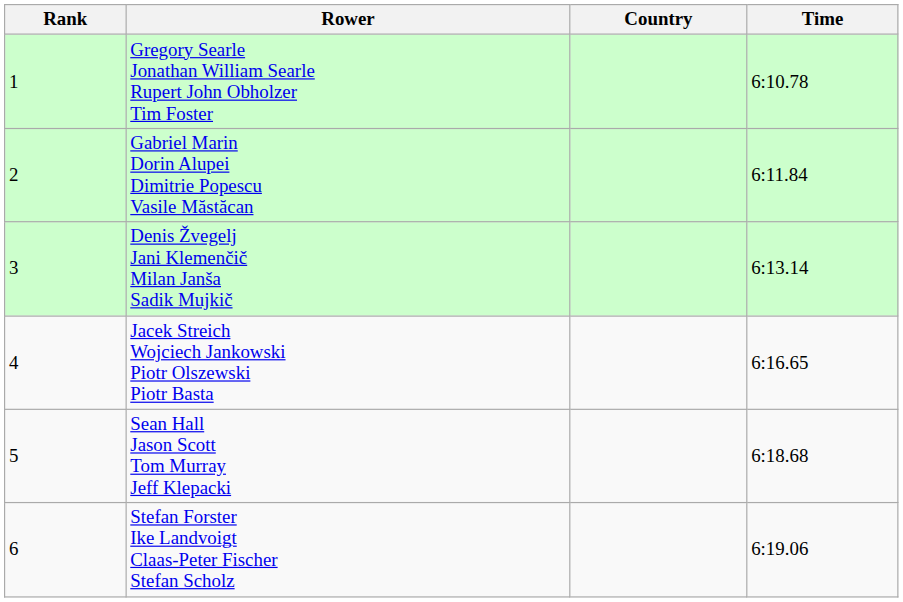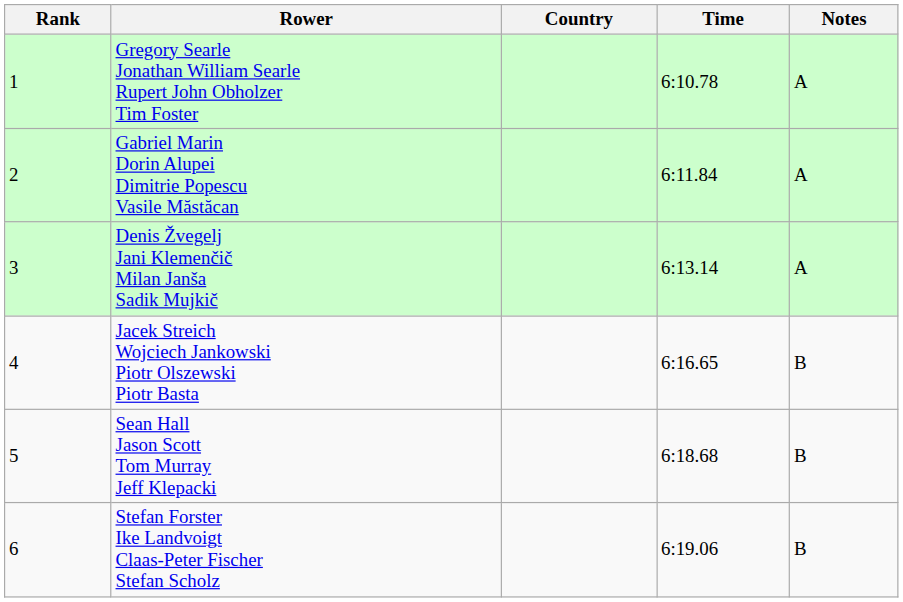+ column: Notes | A | A | A | B | B | B
